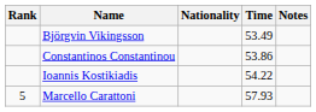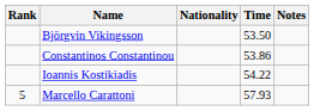Björgvin Vikingsson | Time: 53.49 -> 53.50
